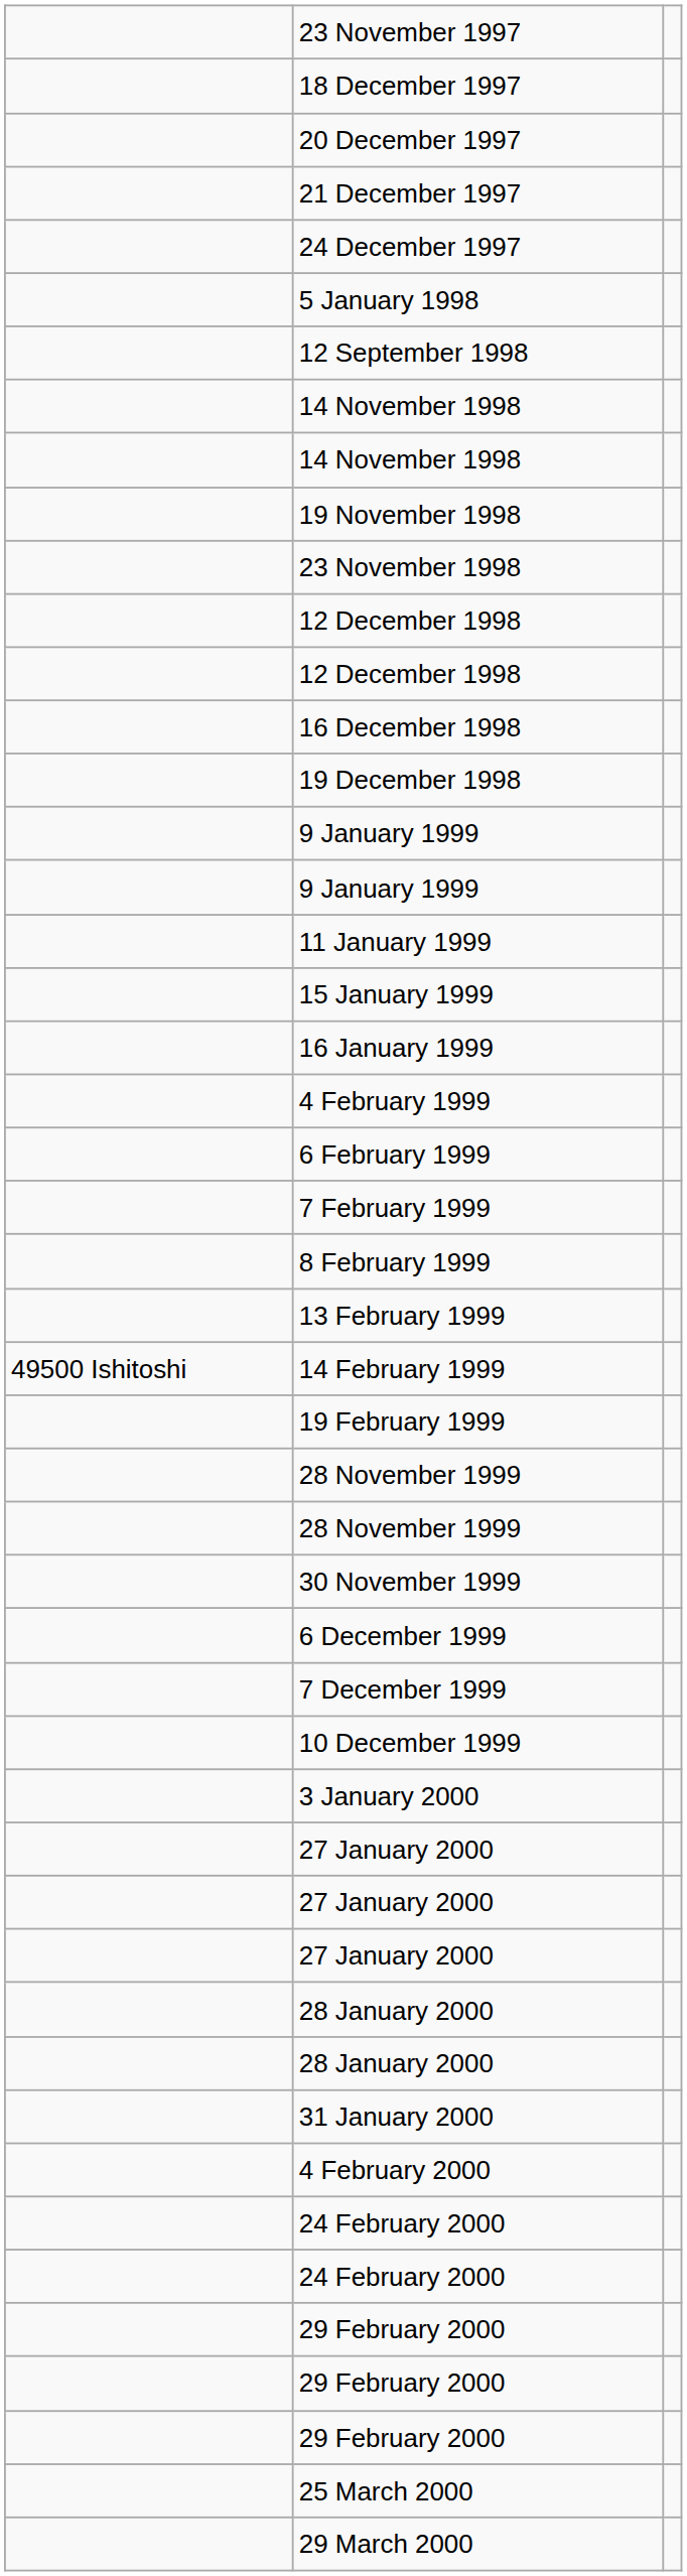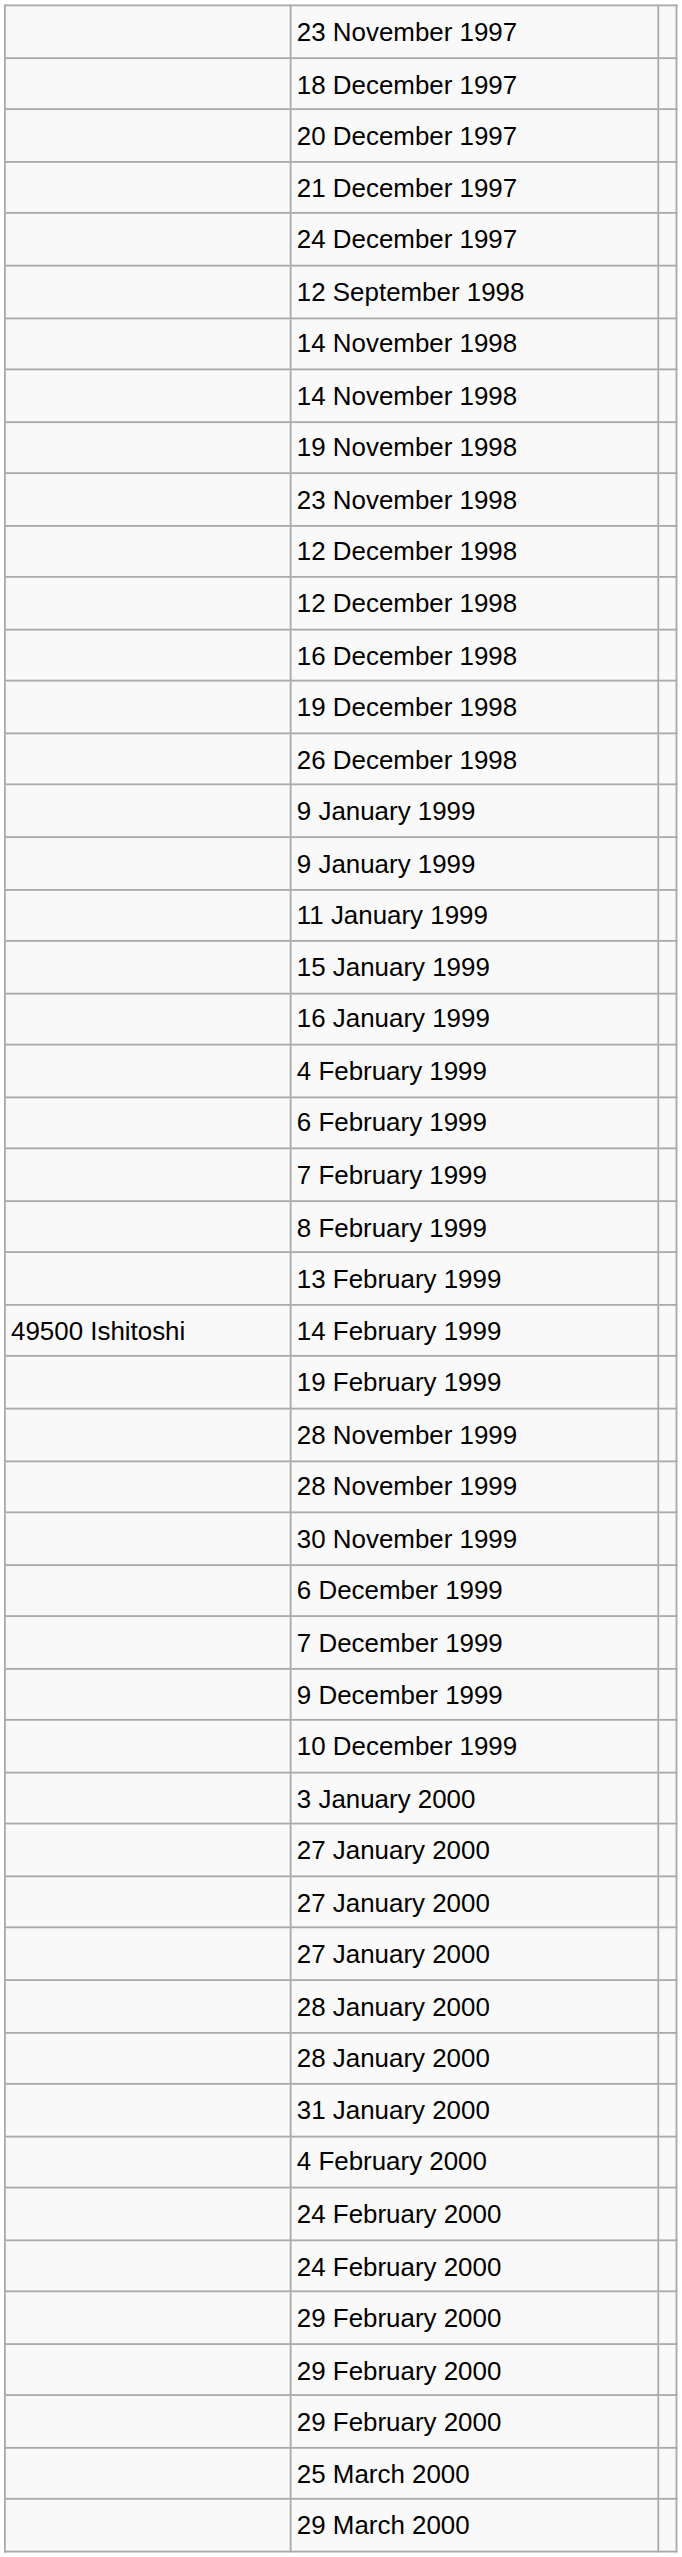- row: 5 January 1998
+ row: 26 December 1998
+ row: 9 December 1999
